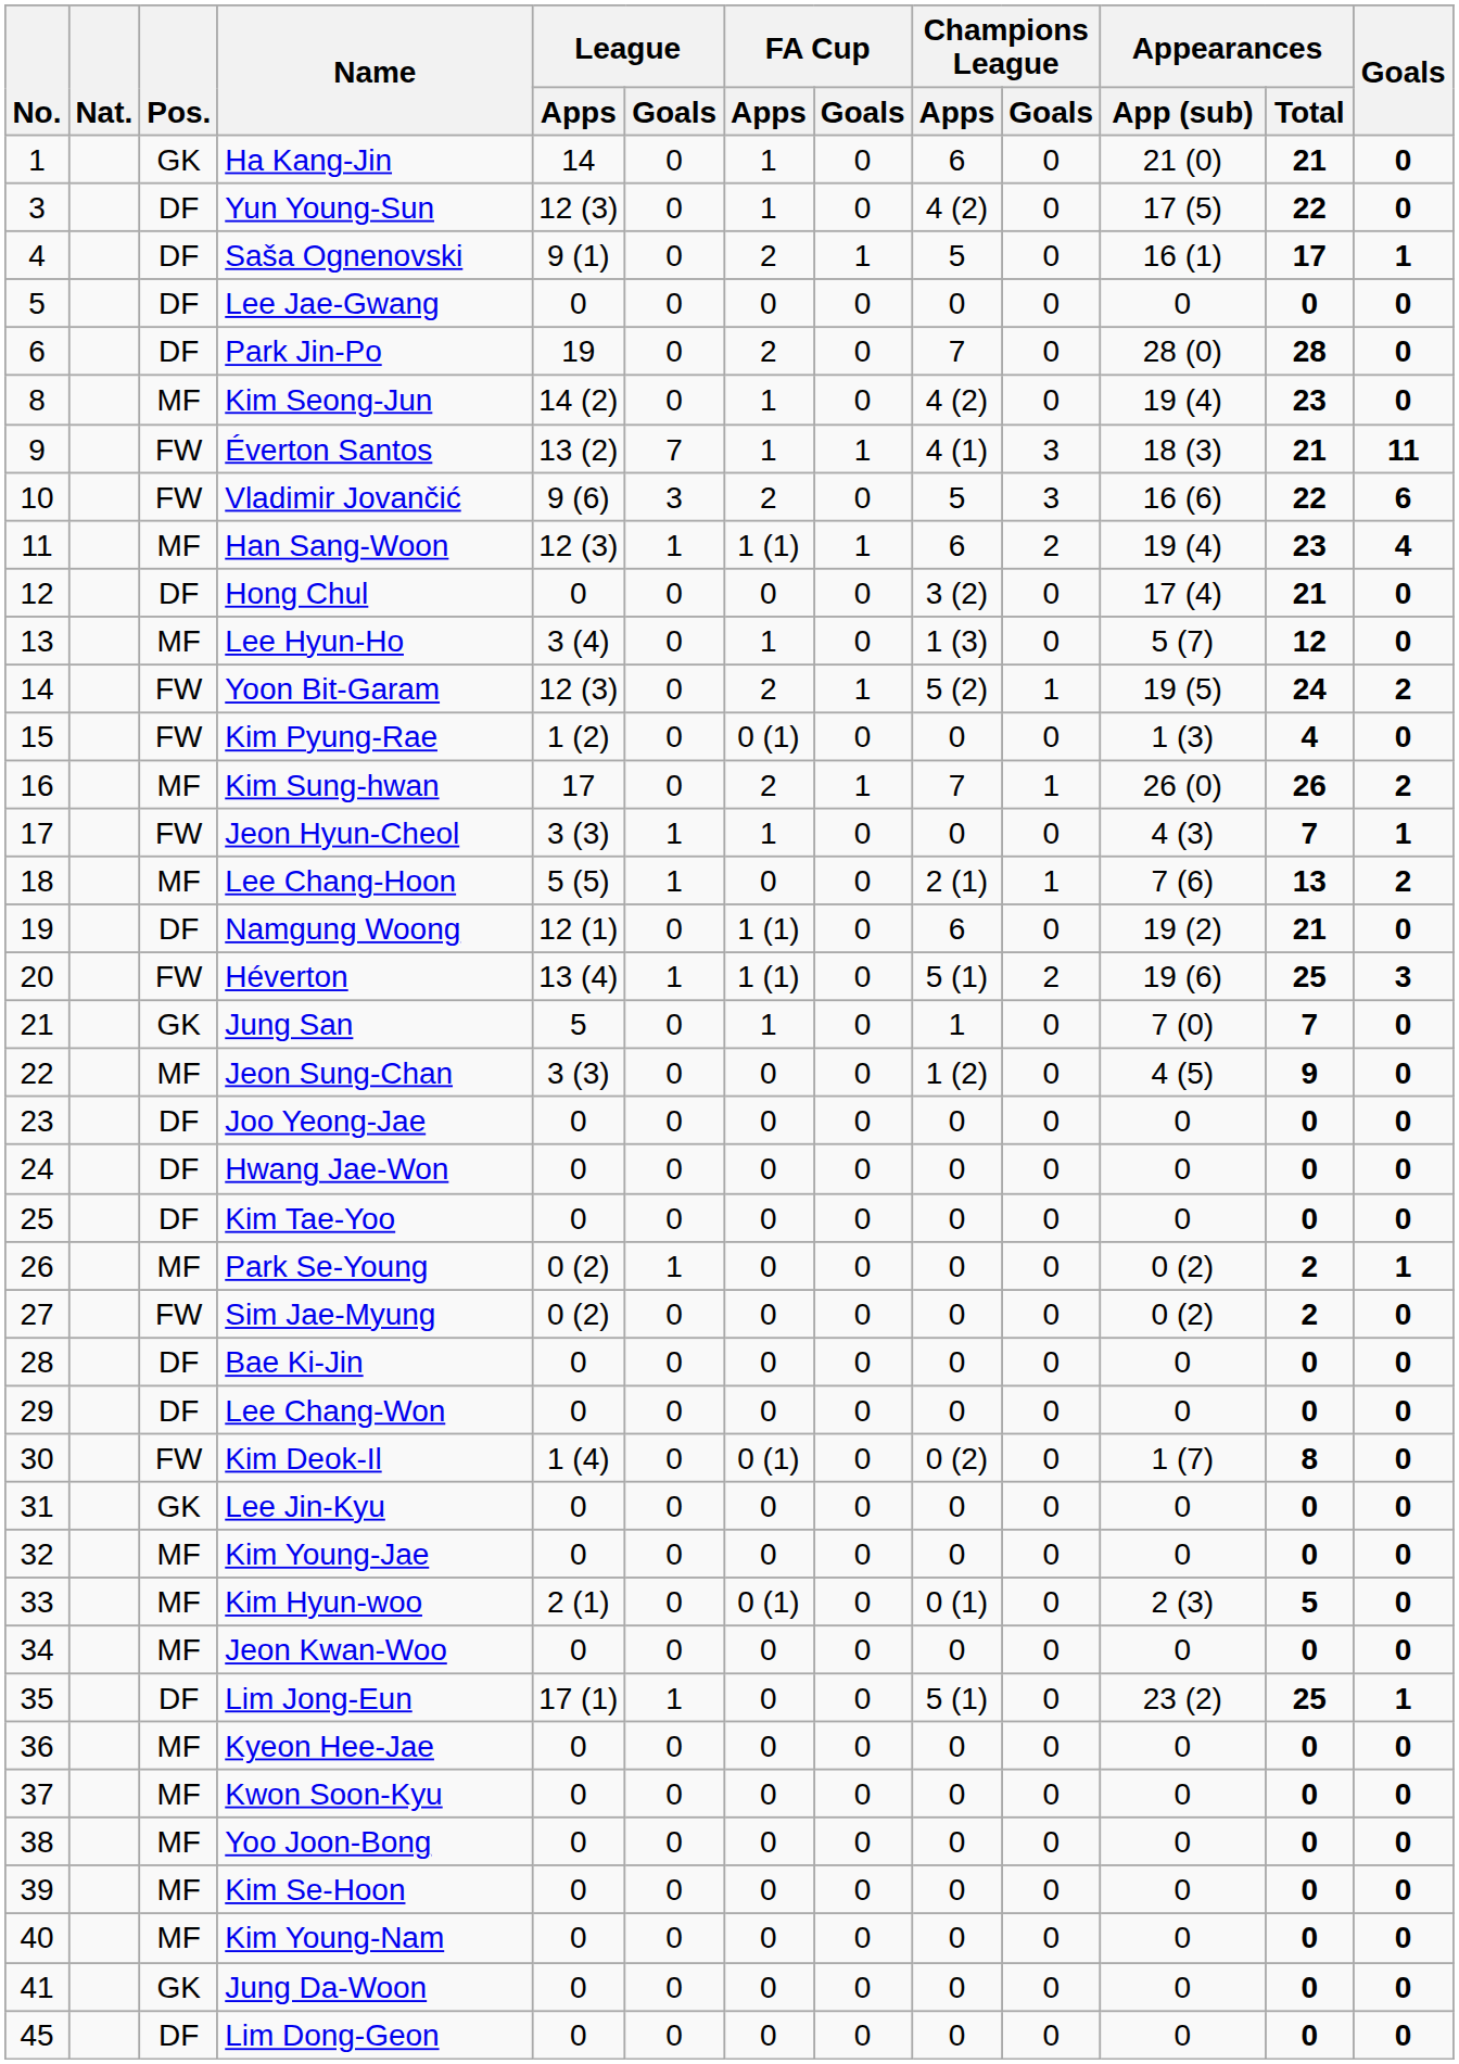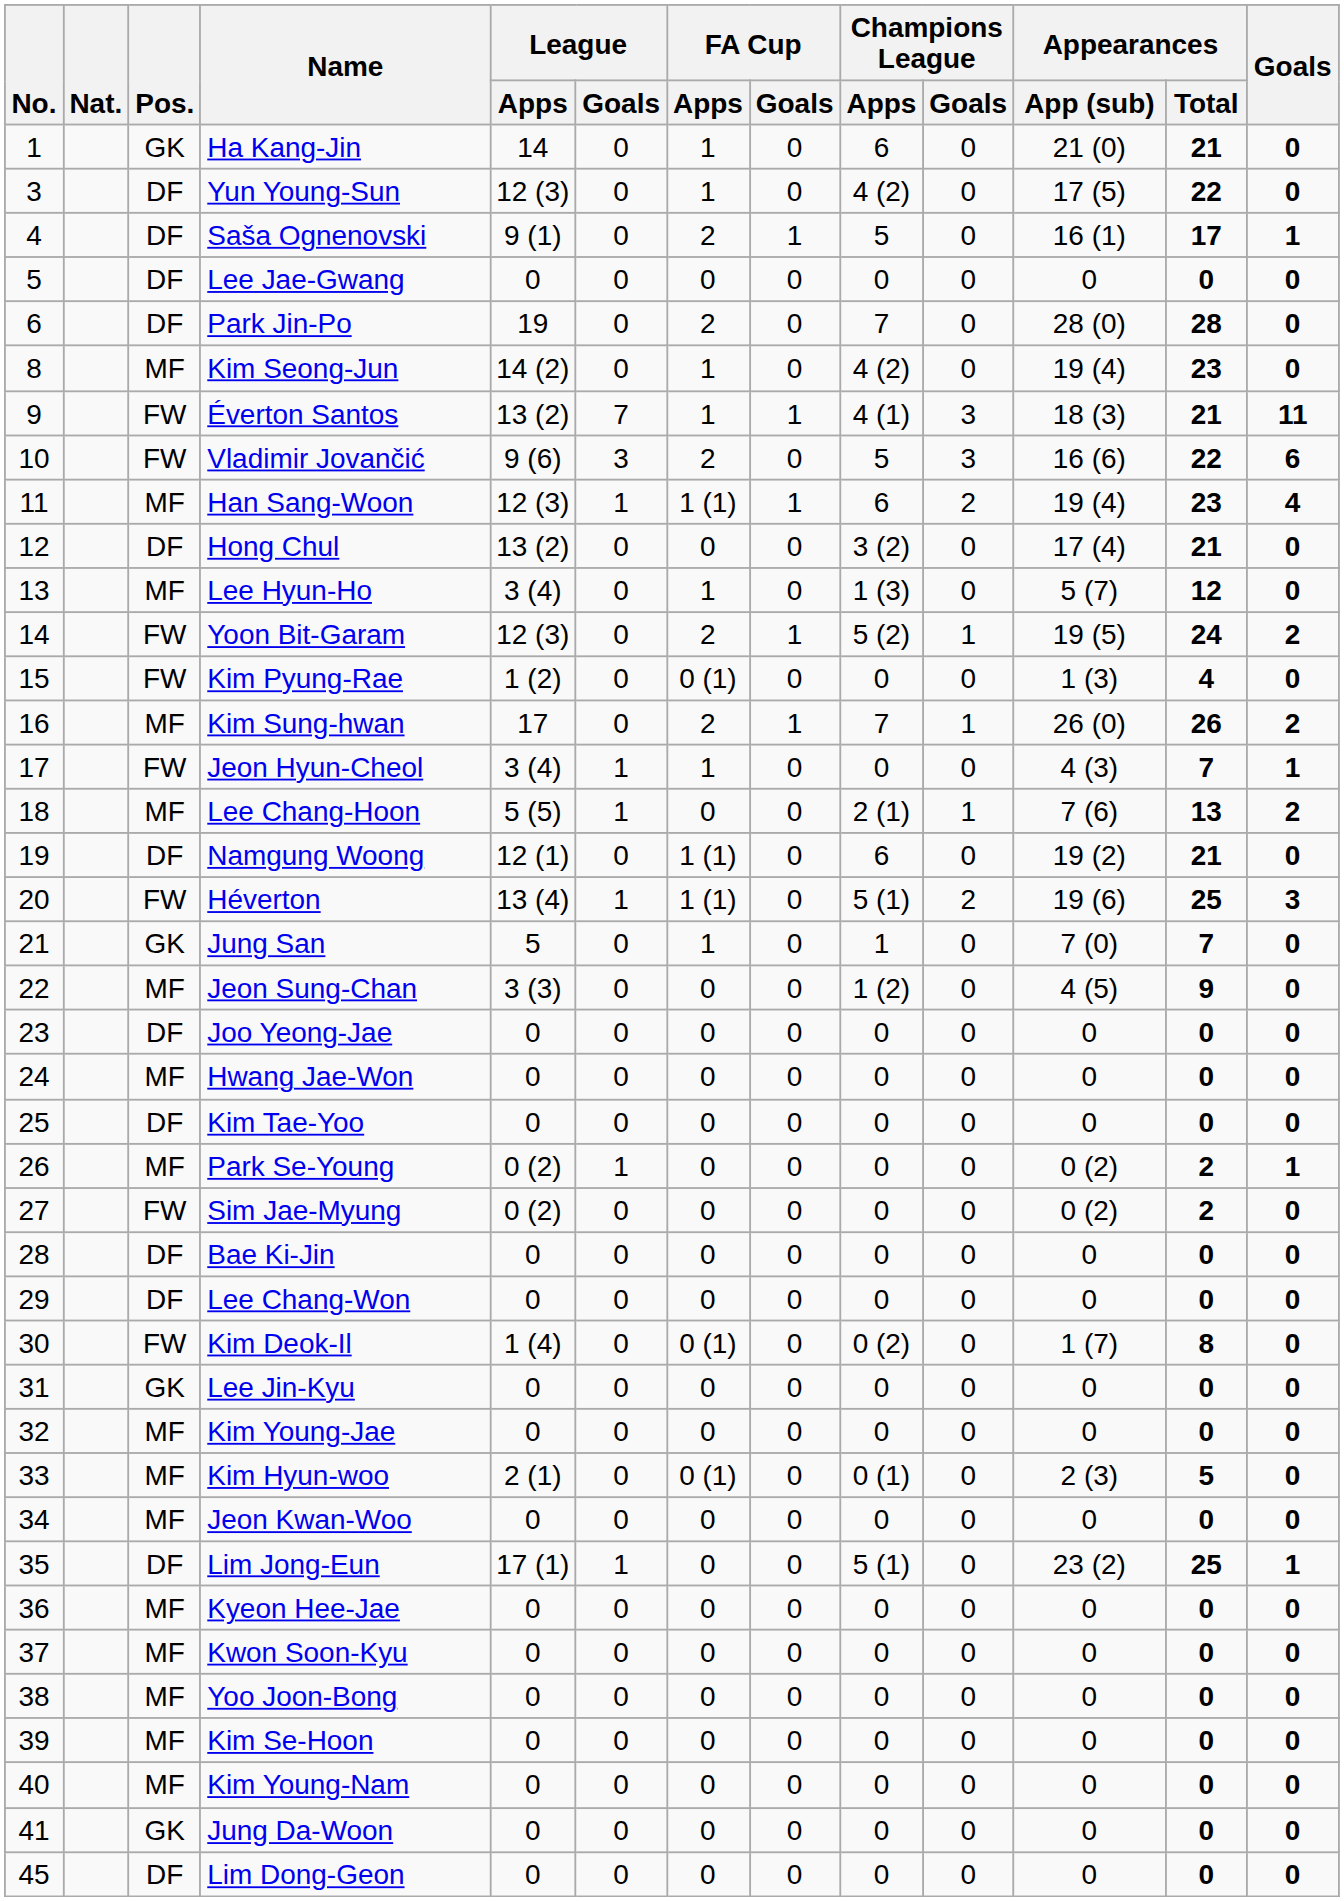Hong Chul | League / Apps: 0 -> 13 (2)
Jeon Hyun-Cheol | League / Apps: 3 (3) -> 3 (4)
Hwang Jae-Won | Pos.: DF -> MF
